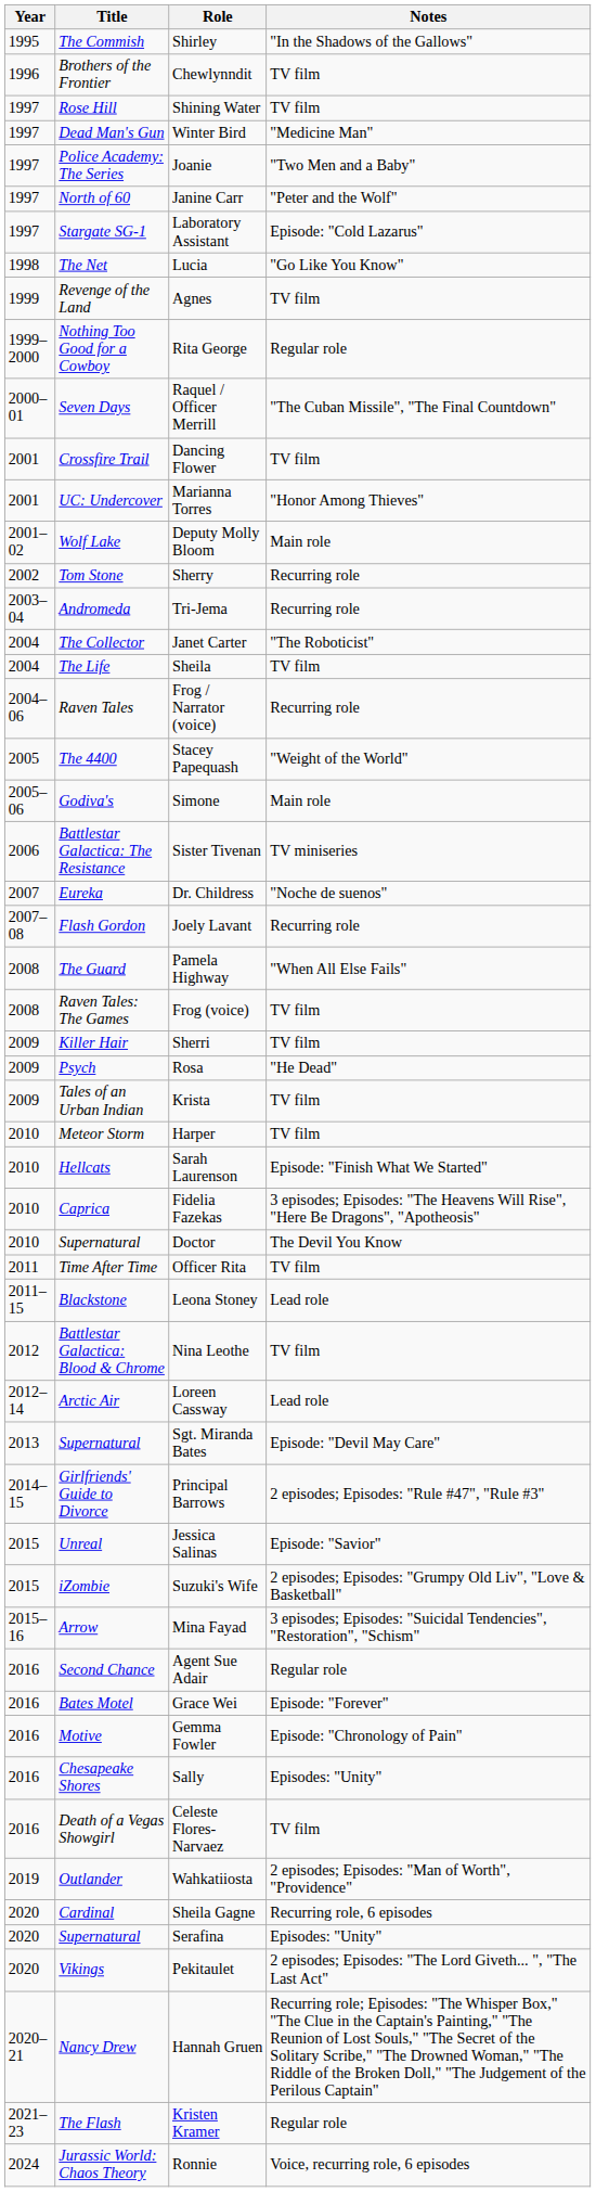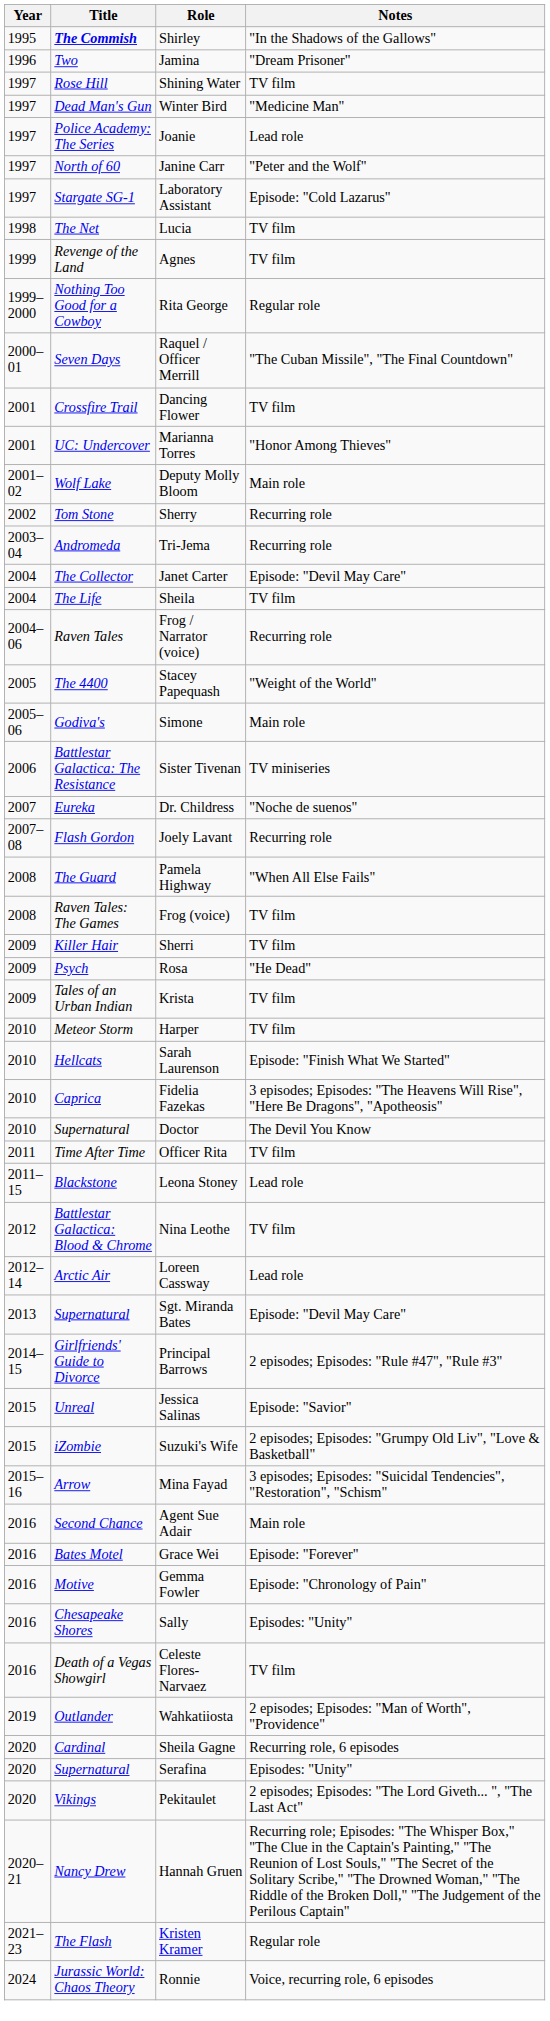Shirley | Title: normal -> bold
- row: 1996 | Brothers of the Frontier | Chewlynndit | TV film
+ row: 1996 | Two | Jamina | "Dream Prisoner"
Joanie | Notes: "Two Men and a Baby" -> Lead role
Lucia | Notes: "Go Like You Know" -> TV film
Janet Carter | Notes: "The Roboticist" -> Episode: "Devil May Care"
Agent Sue Adair | Notes: Regular role -> Main role
